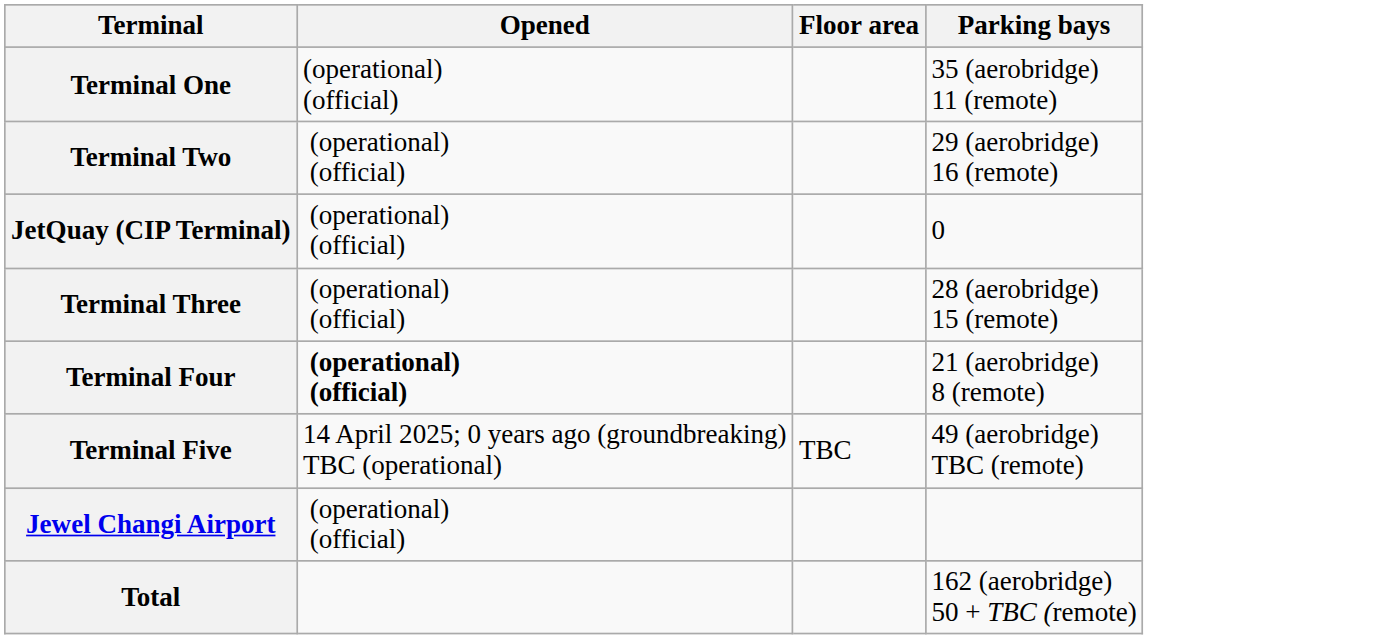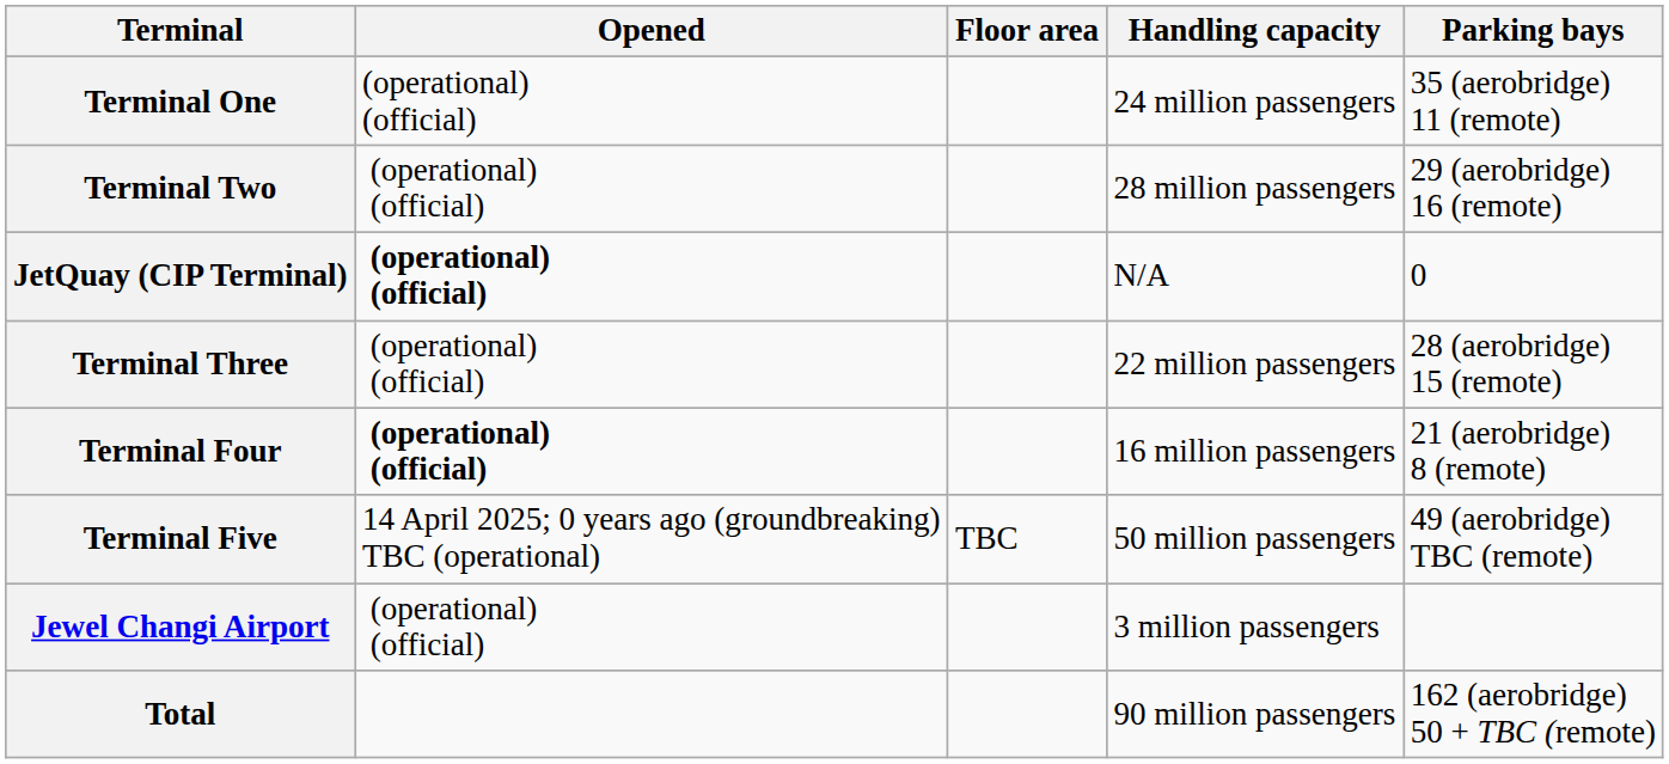+ column: Handling capacity | 24 million passengers | 28 million passengers | N/A | 22 million passengers | 16 million passengers | 50 million passengers | 3 million passengers | 90 million passengers
JetQuay (CIP Terminal) | Opened: normal -> bold
